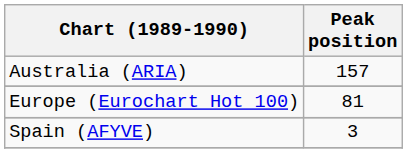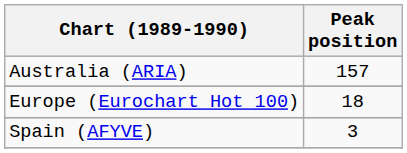Europe (Eurochart Hot 100) | Peak position: 81 -> 18
